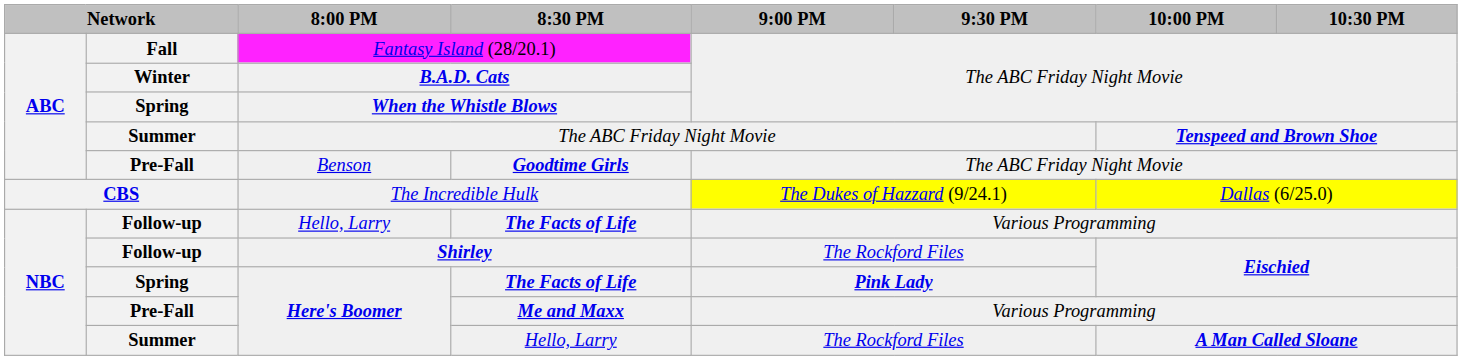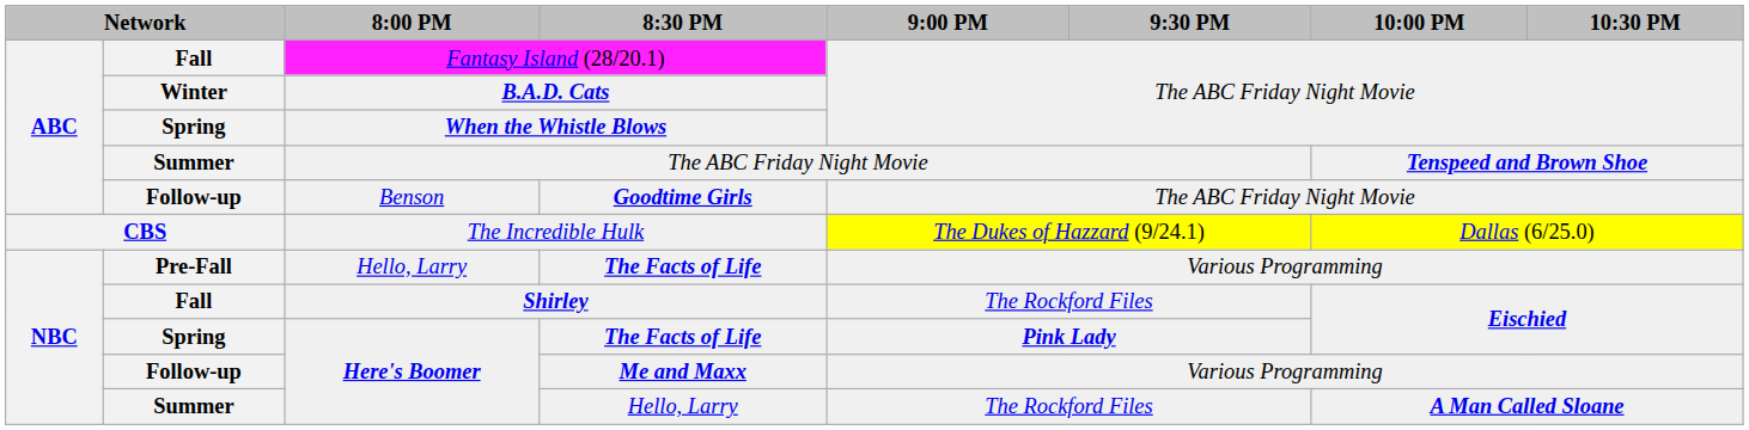Goodtime Girls | column 2: Pre-Fall -> Follow-up
Hello, Larry / The Facts of Life | column 2: Follow-up -> Pre-Fall
Shirley | column 2: Follow-up -> Fall
Me and Maxx | column 2: Pre-Fall -> Follow-up
